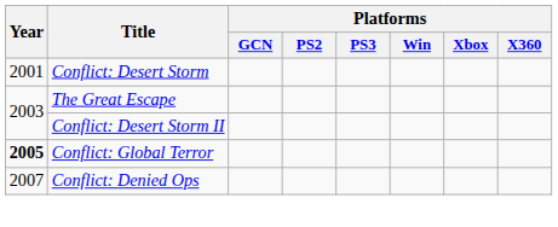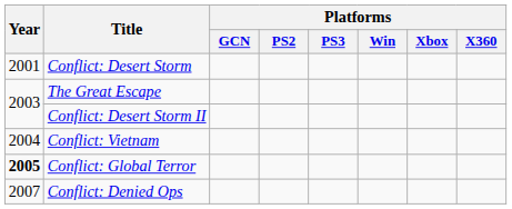+ row: 2004 | Conflict: Vietnam
